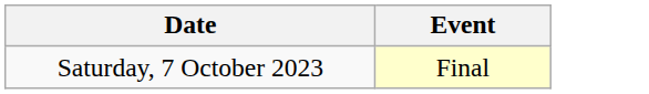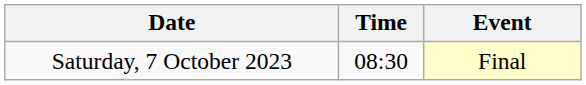+ column: Time | 08:30
